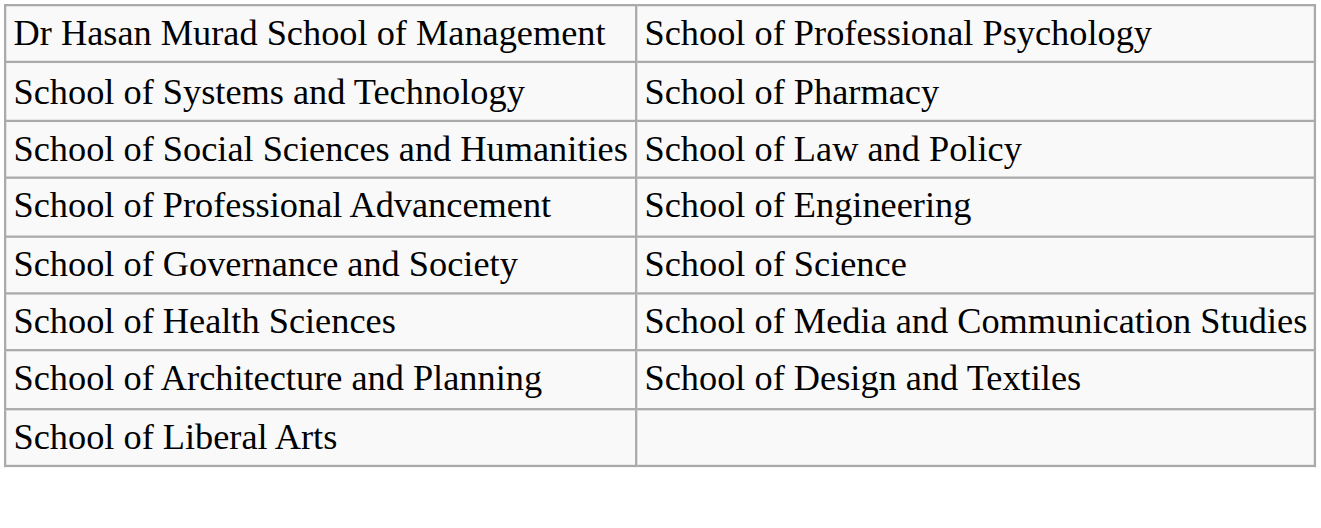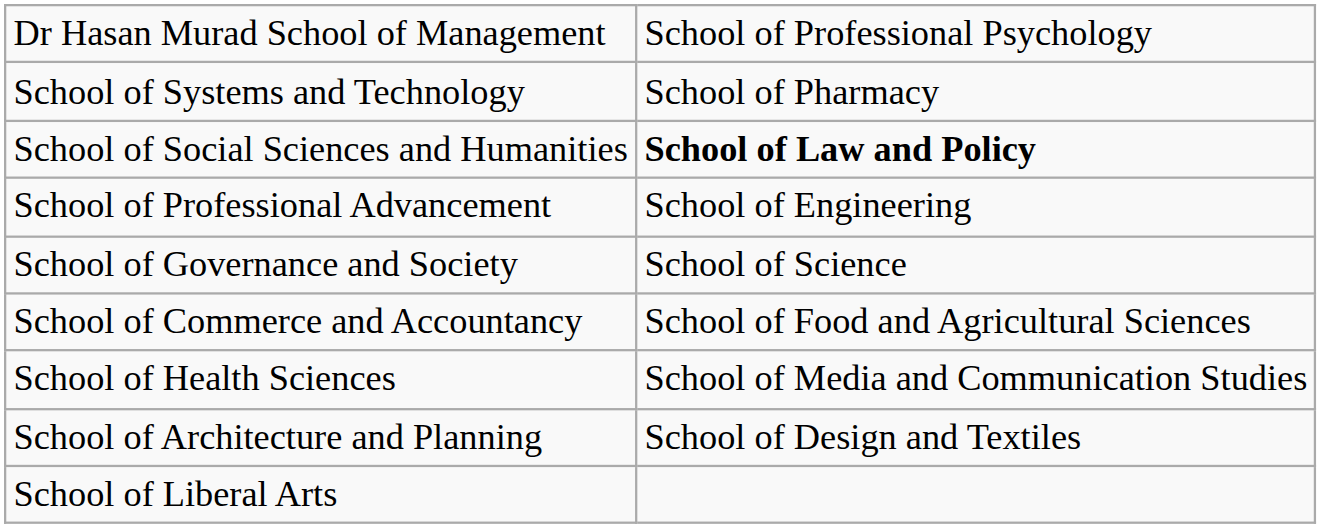School of Social Sciences and Humanities | column 2: normal -> bold
+ row: School of Commerce and Accountancy | School of Food and Agricultural Sciences
